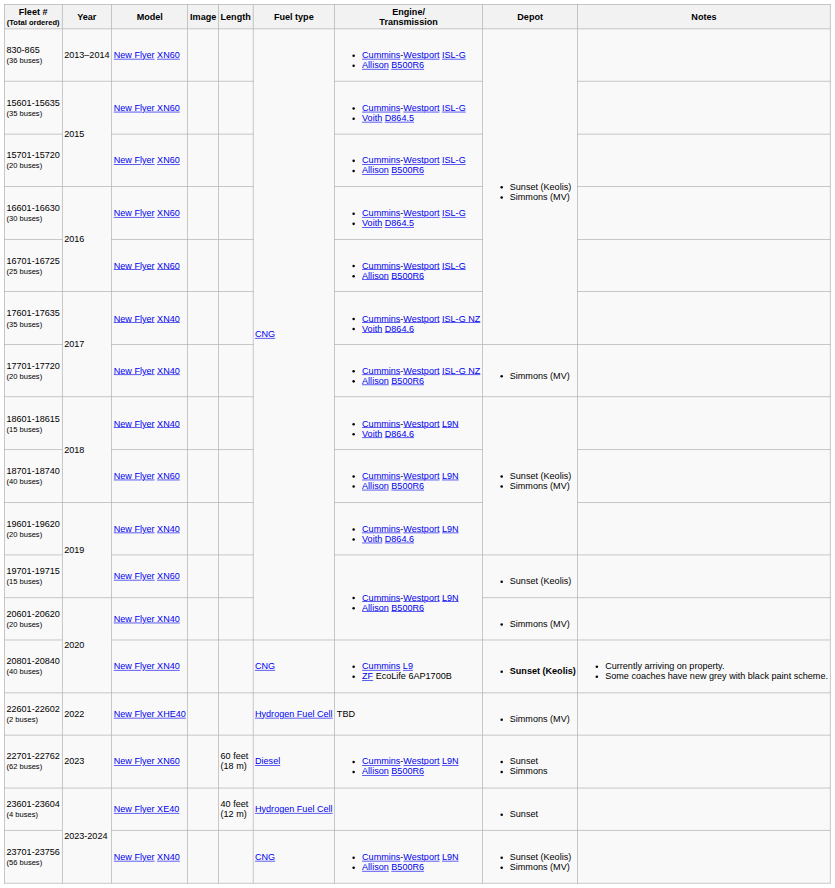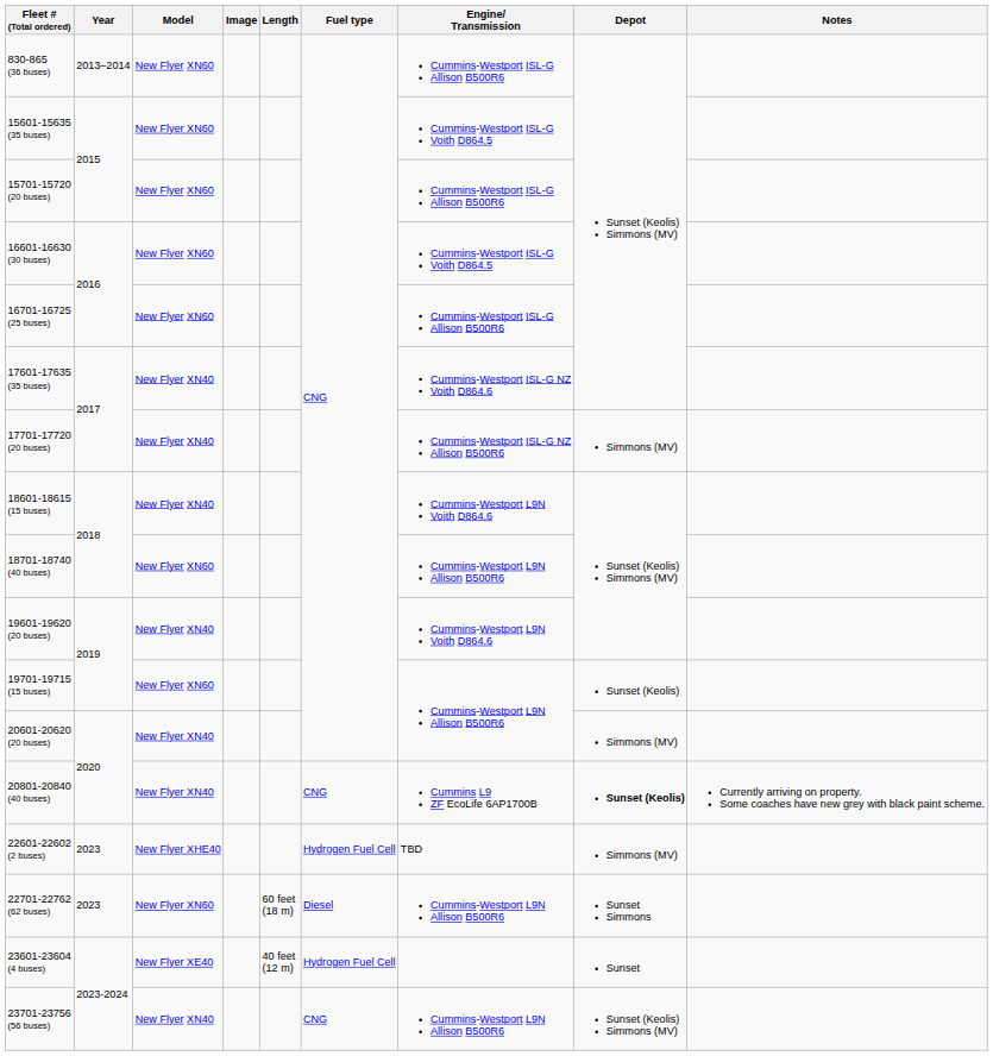22601-22602 (2 buses) | Year: 2022 -> 2023
